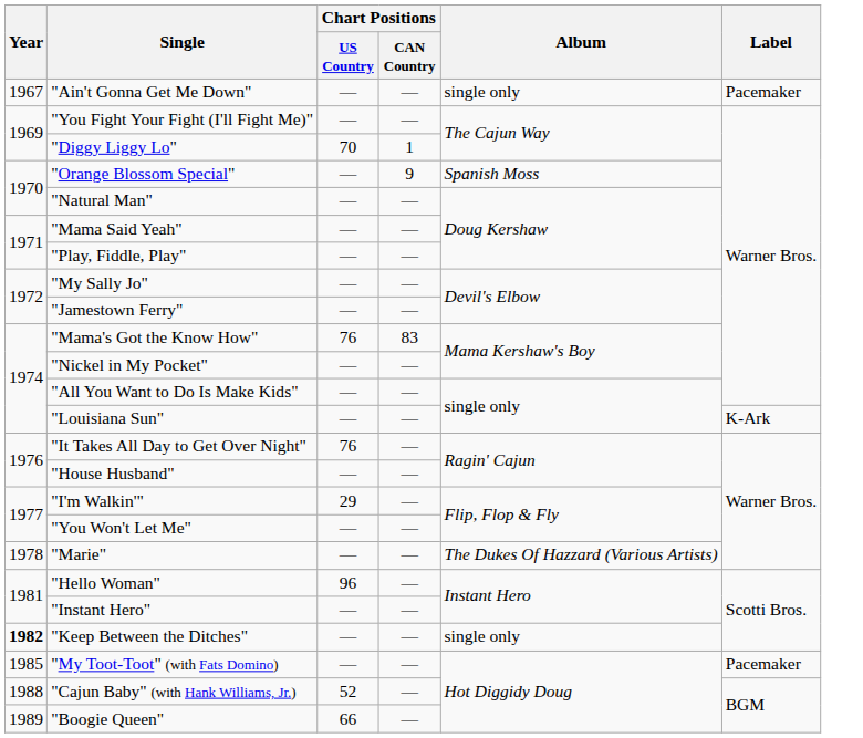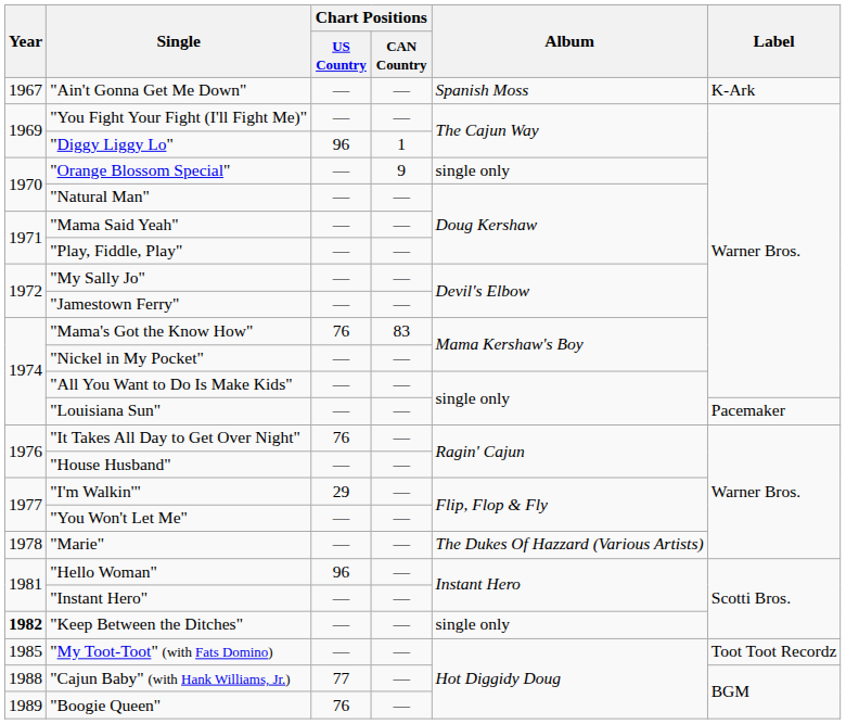"Ain't Gonna Get Me Down" | Album: single only -> Spanish Moss
"Ain't Gonna Get Me Down" | Label: Pacemaker -> K-Ark
"Diggy Liggy Lo" | Chart Positions / US Country: 70 -> 96
"Orange Blossom Special" | Album: Spanish Moss -> single only
"Louisiana Sun" | Label: K-Ark -> Pacemaker
"My Toot-Toot" (with Fats Domino) | Label: Pacemaker -> Toot Toot Recordz
"Cajun Baby" (with Hank Williams, Jr.) | Chart Positions / US Country: 52 -> 77
"Boogie Queen" | Chart Positions / US Country: 66 -> 76
